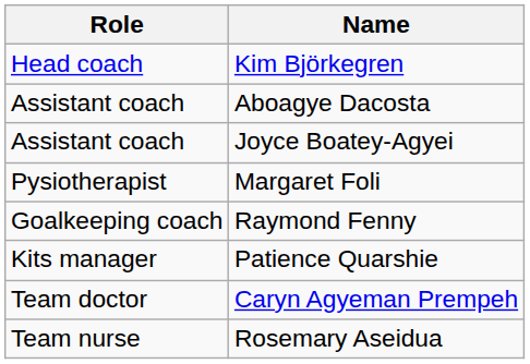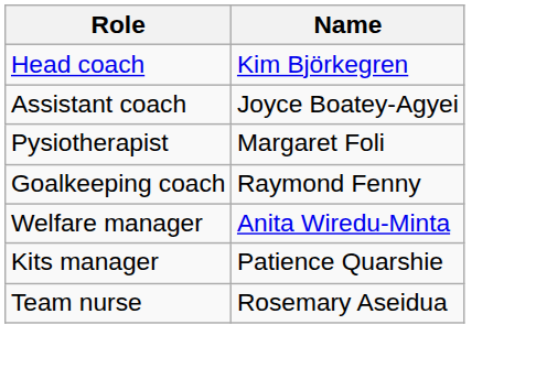- row: Assistant coach | Aboagye Dacosta
+ row: Welfare manager | Anita Wiredu-Minta
- row: Team doctor | Caryn Agyeman Prempeh
